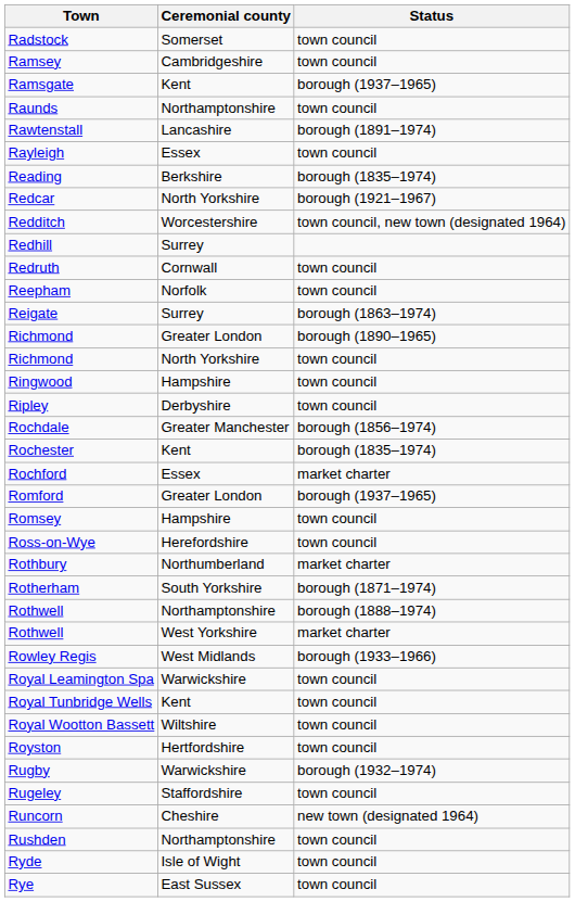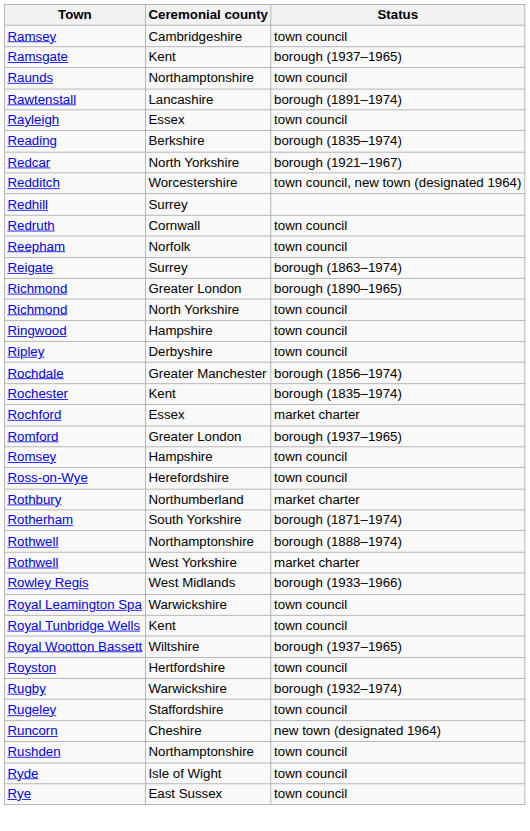- row: Radstock | Somerset | town council
Royal Wootton Bassett | Status: town council -> borough (1937–1965)
